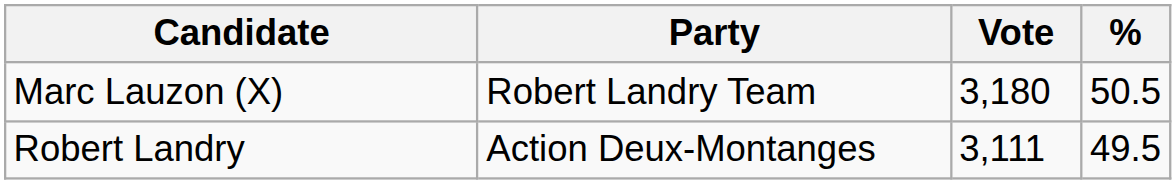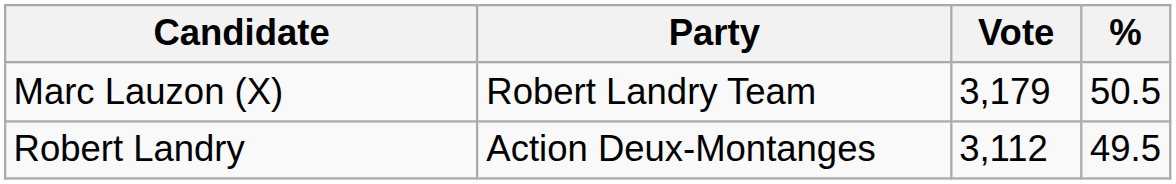Marc Lauzon (X) | Vote: 3,180 -> 3,179
Robert Landry | Vote: 3,111 -> 3,112
